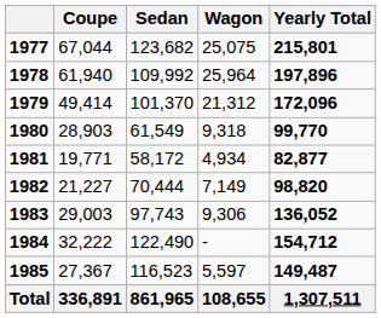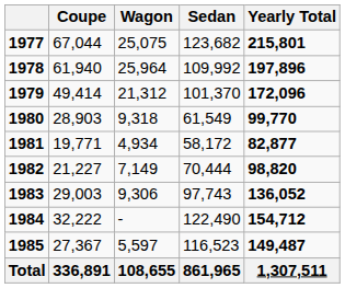columns swapped: Sedan <-> Wagon
